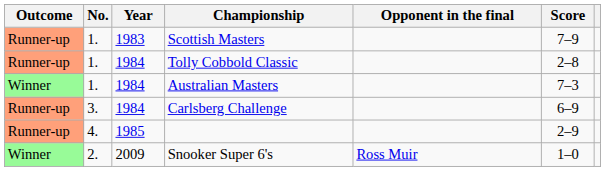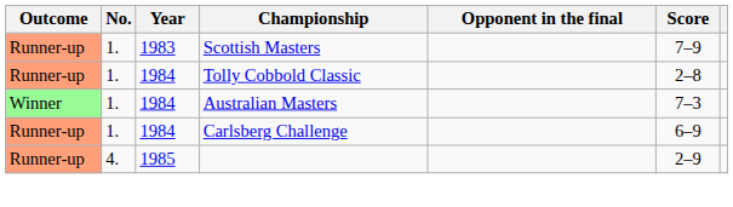Carlsberg Challenge | No.: 3. -> 1.
- row: Winner | 2. | 2009 | Snooker Super 6's | Ross Muir | 1–0
